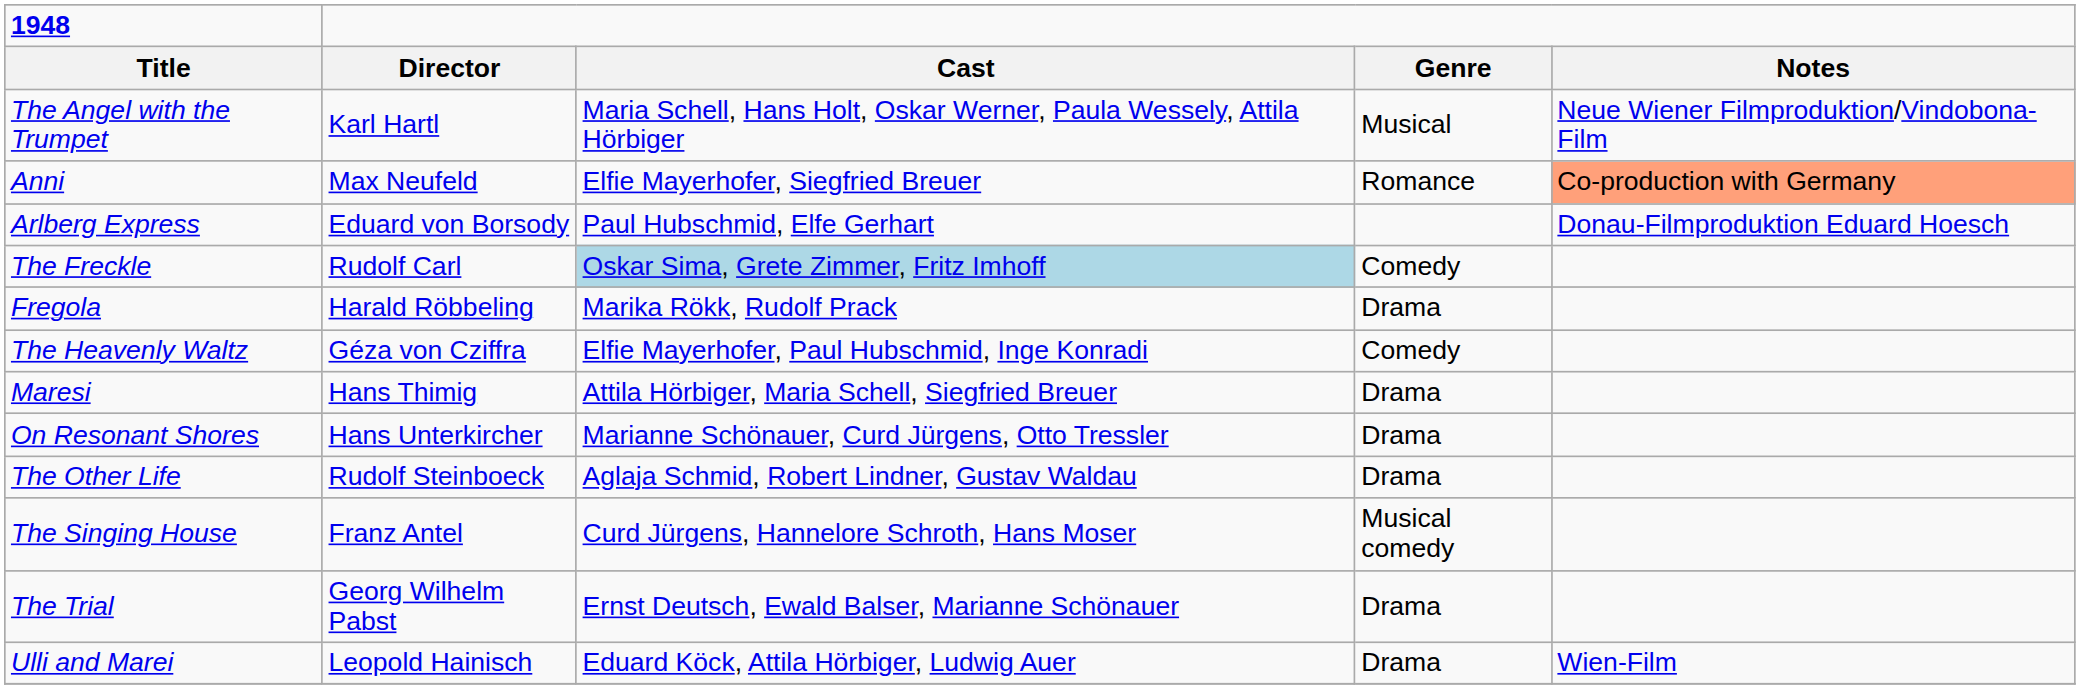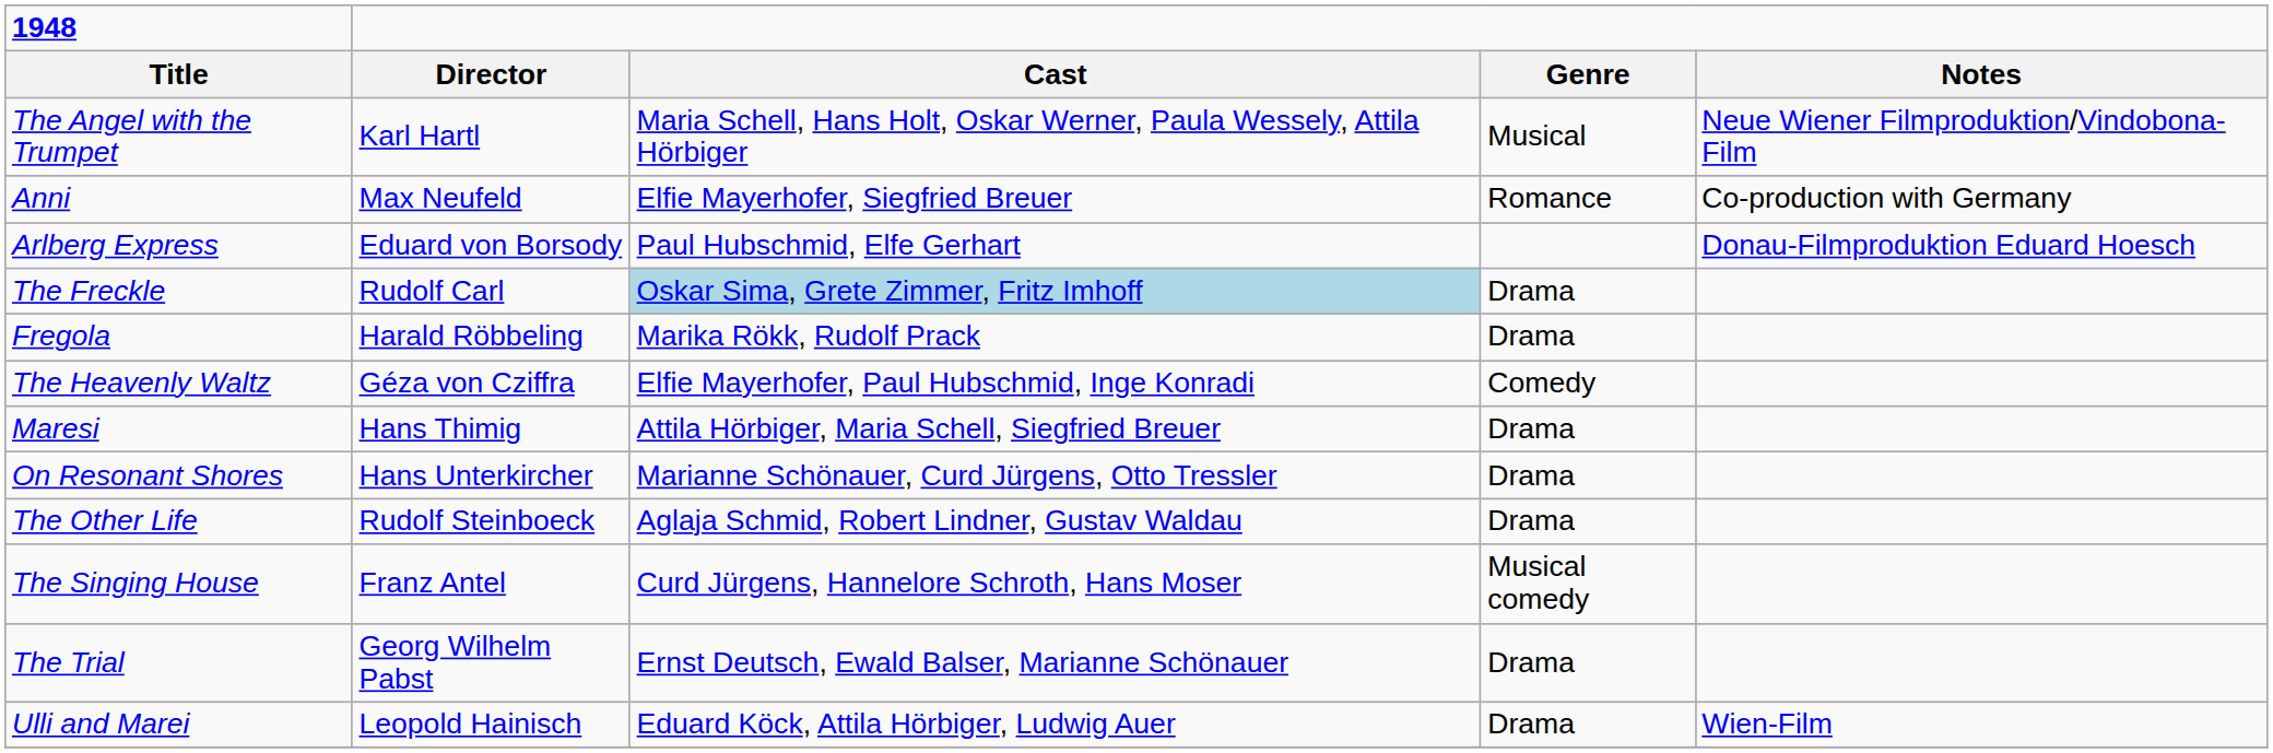Anni | Notes: lightsalmon background -> no background
The Freckle | Genre: Comedy -> Drama
